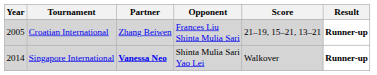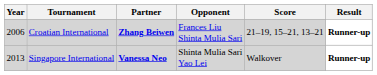Croatian International | Year: 2005 -> 2006
Croatian International | Partner: normal -> bold
Singapore International | Year: 2014 -> 2013
